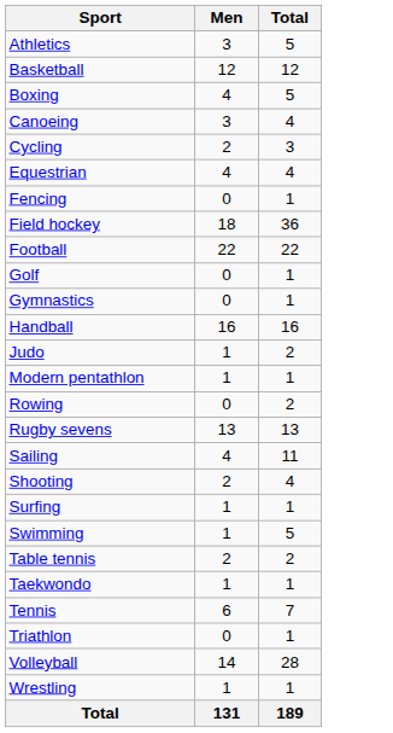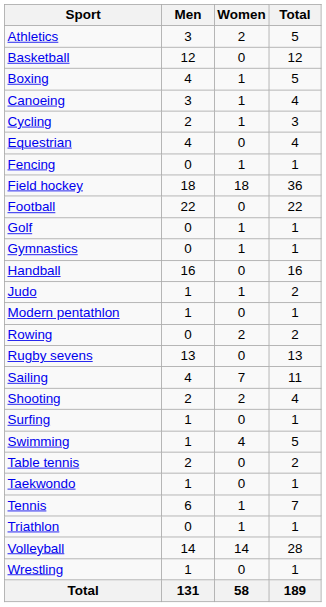+ column: Women | 2 | 0 | 1 | 1 | 1 | 0 | 1 | 18 | 0 | 1 | 1 | 0 | 1 | 0 | 2 | 0 | 7 | 2 | 0 | 4 | 0 | 0 | 1 | 1 | 14 | 0 | 58
